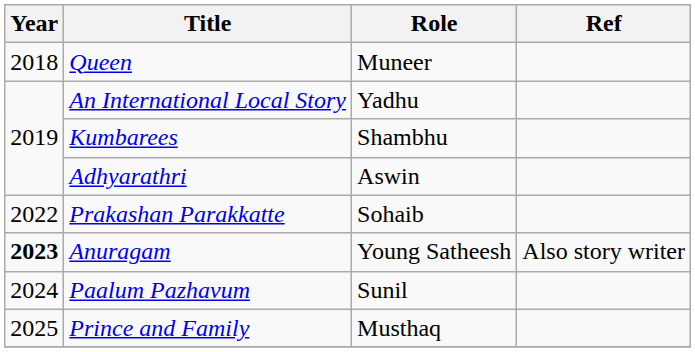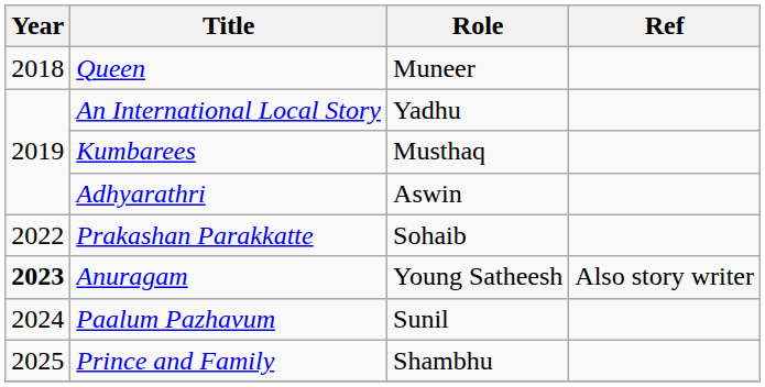Kumbarees | Role: Shambhu -> Musthaq
Prince and Family | Role: Musthaq -> Shambhu
